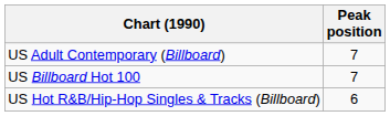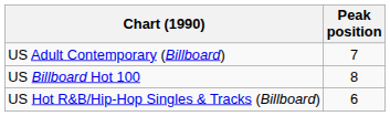US Billboard Hot 100 | Peak position: 7 -> 8
